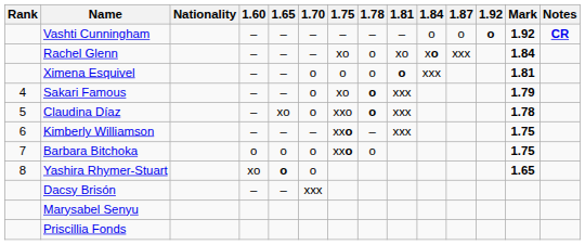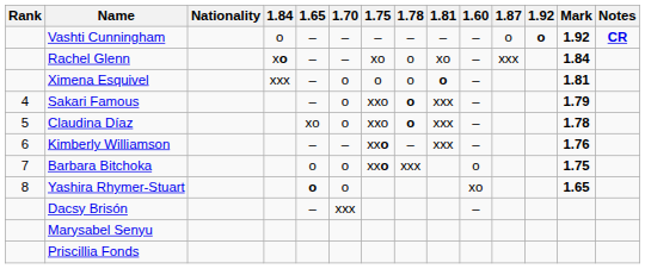columns swapped: 1.60 <-> 1.84
Sakari Famous | 1.75: xo -> xxo
Kimberly Williamson | Mark: 1.75 -> 1.76
Barbara Bitchoka | 1.78: o -> xxx
